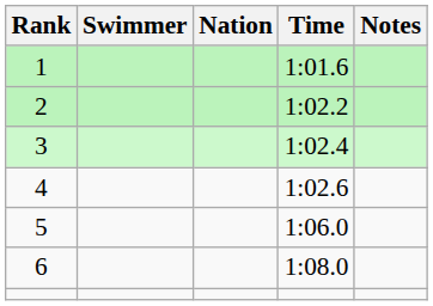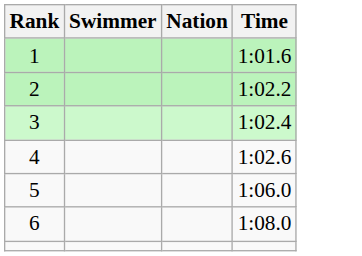- column: Notes
